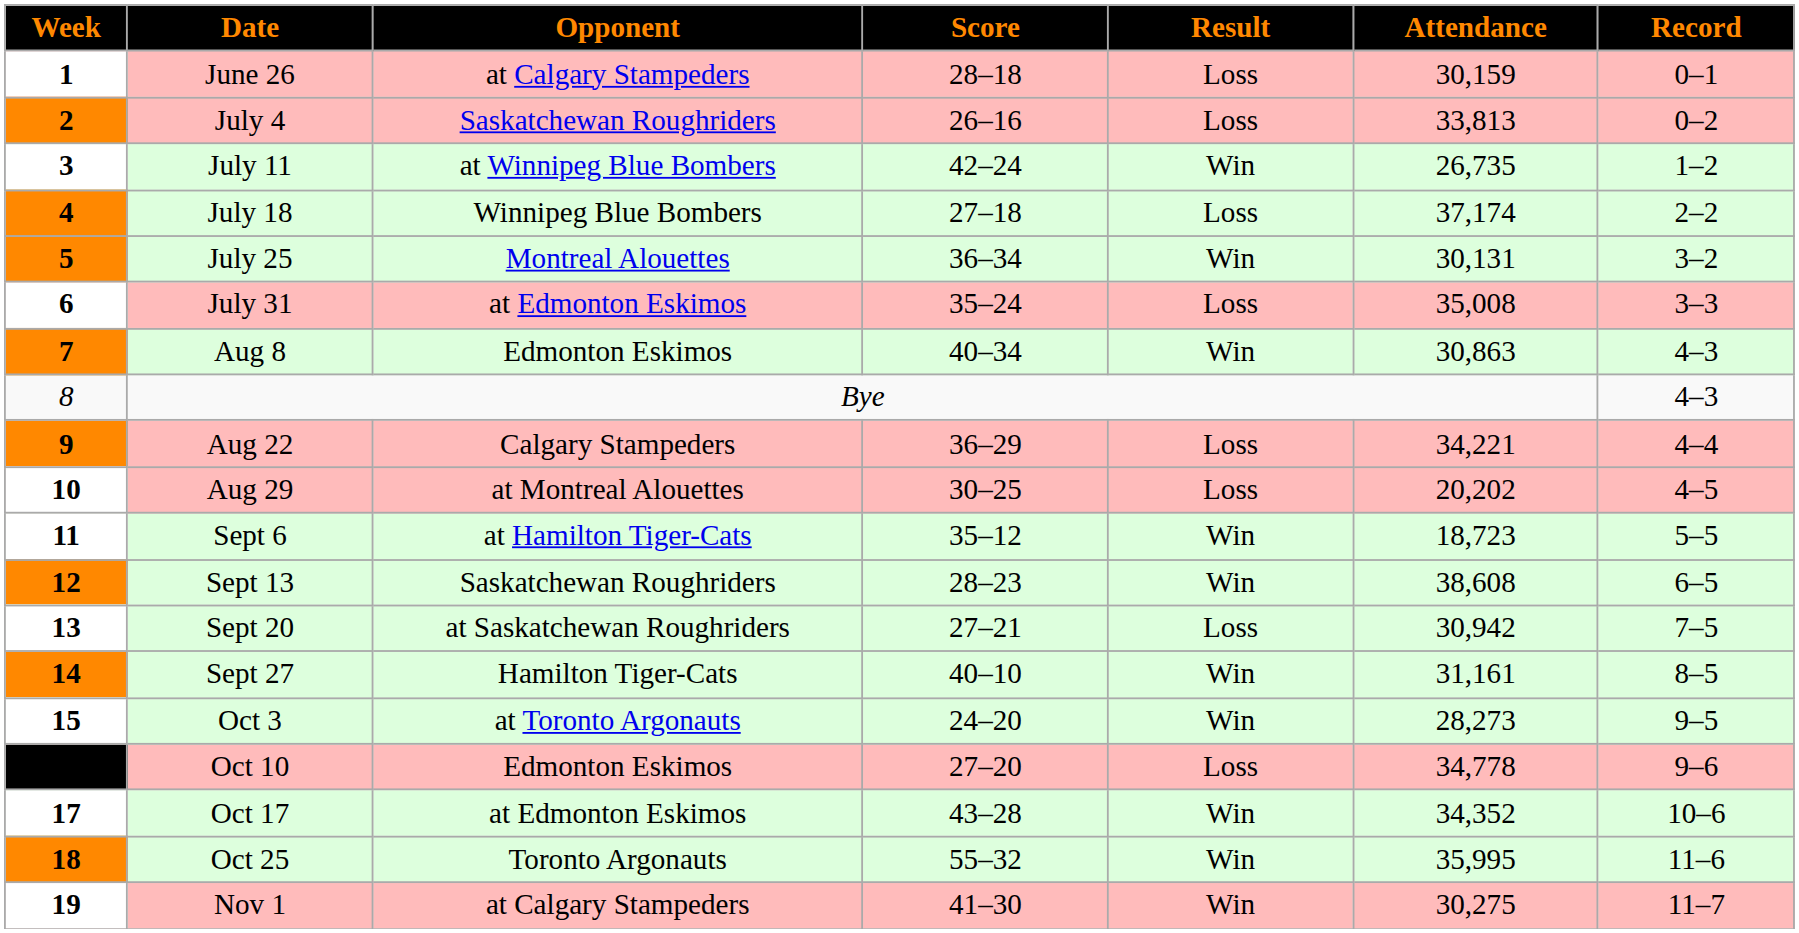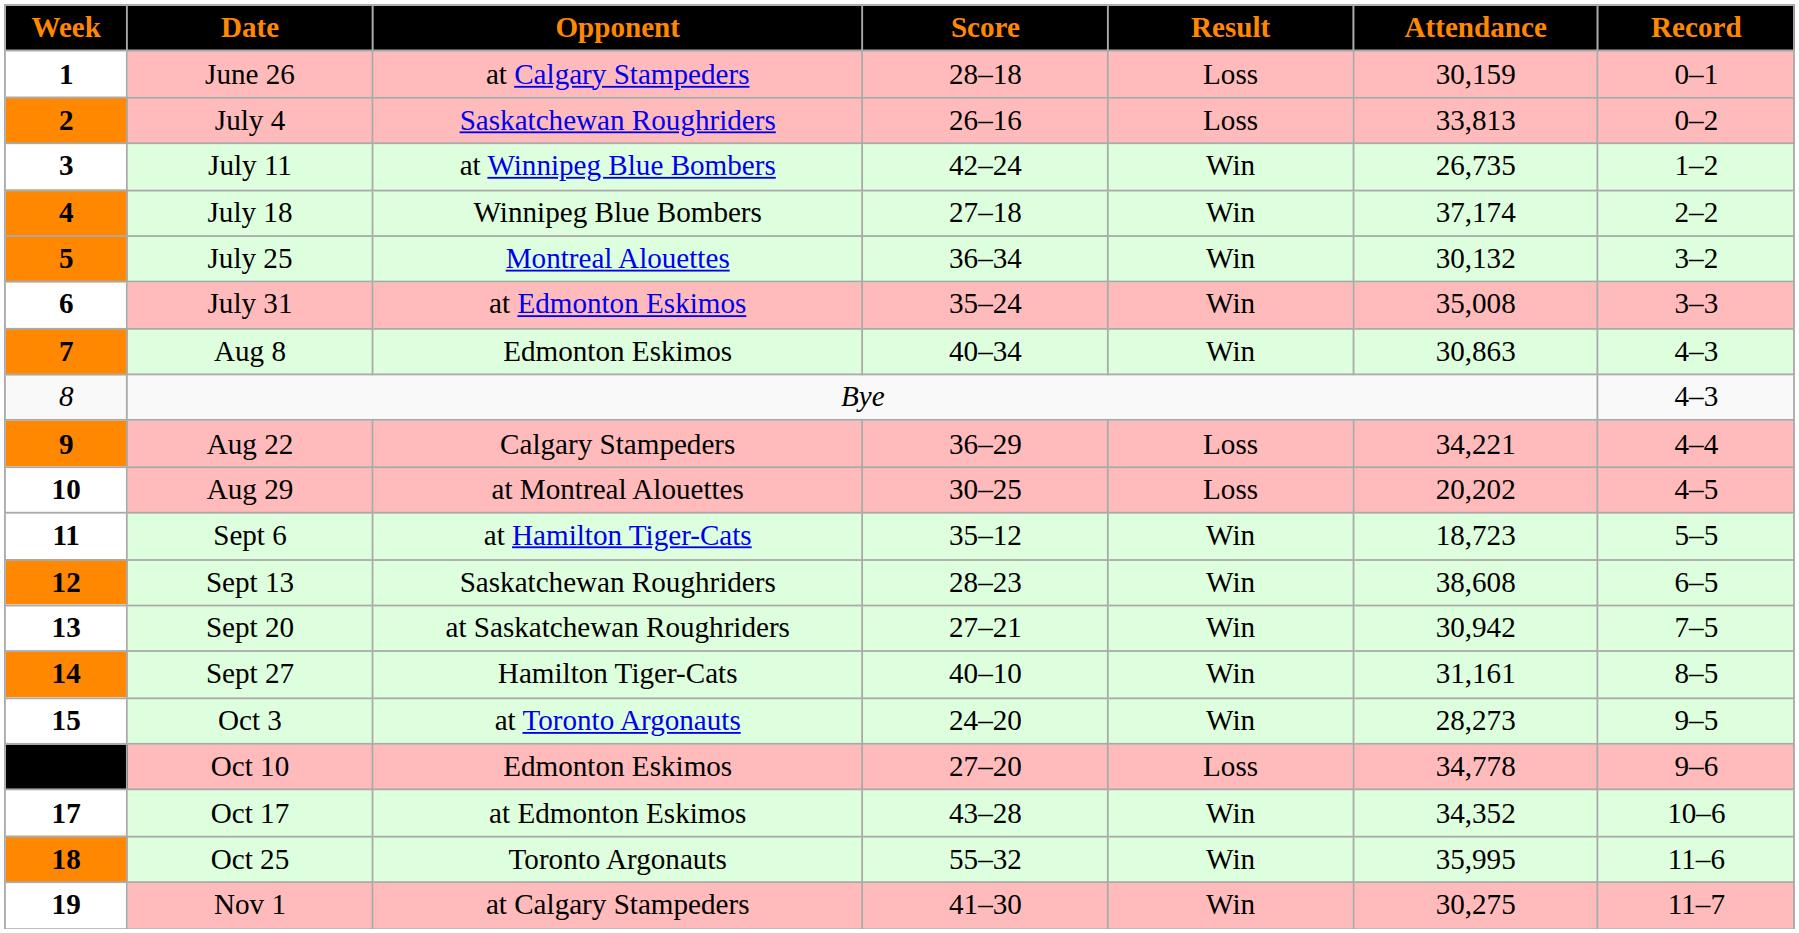July 18 | Result: Loss -> Win
July 25 | Attendance: 30,131 -> 30,132
July 31 | Result: Loss -> Win
Sept 20 | Result: Loss -> Win
